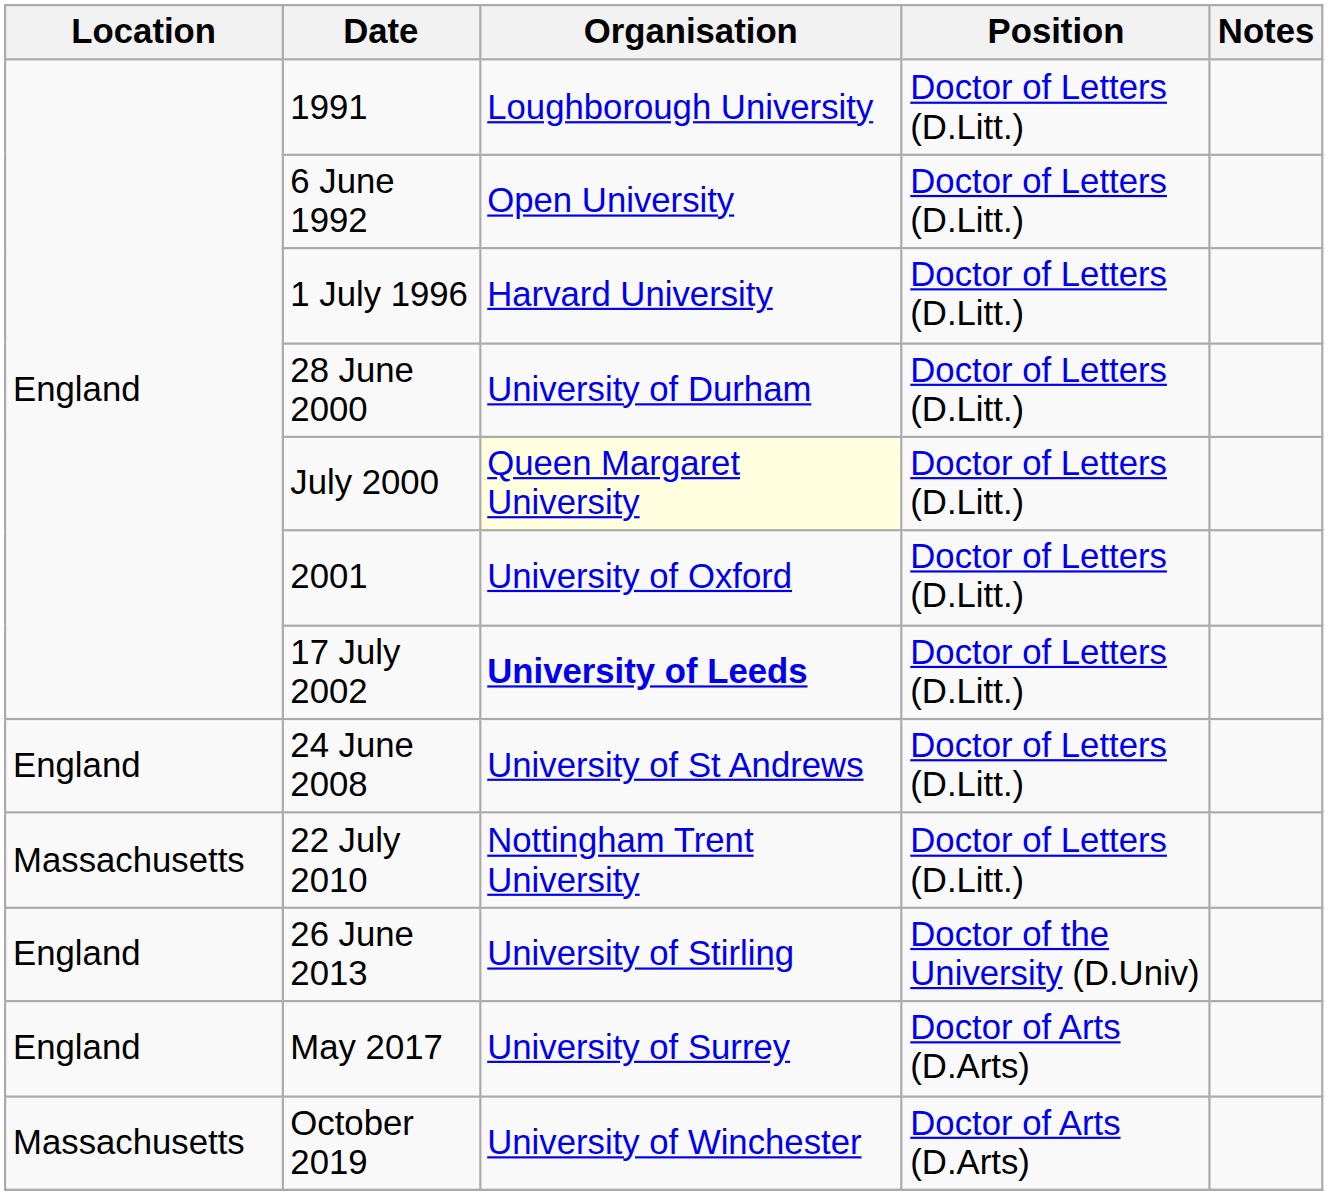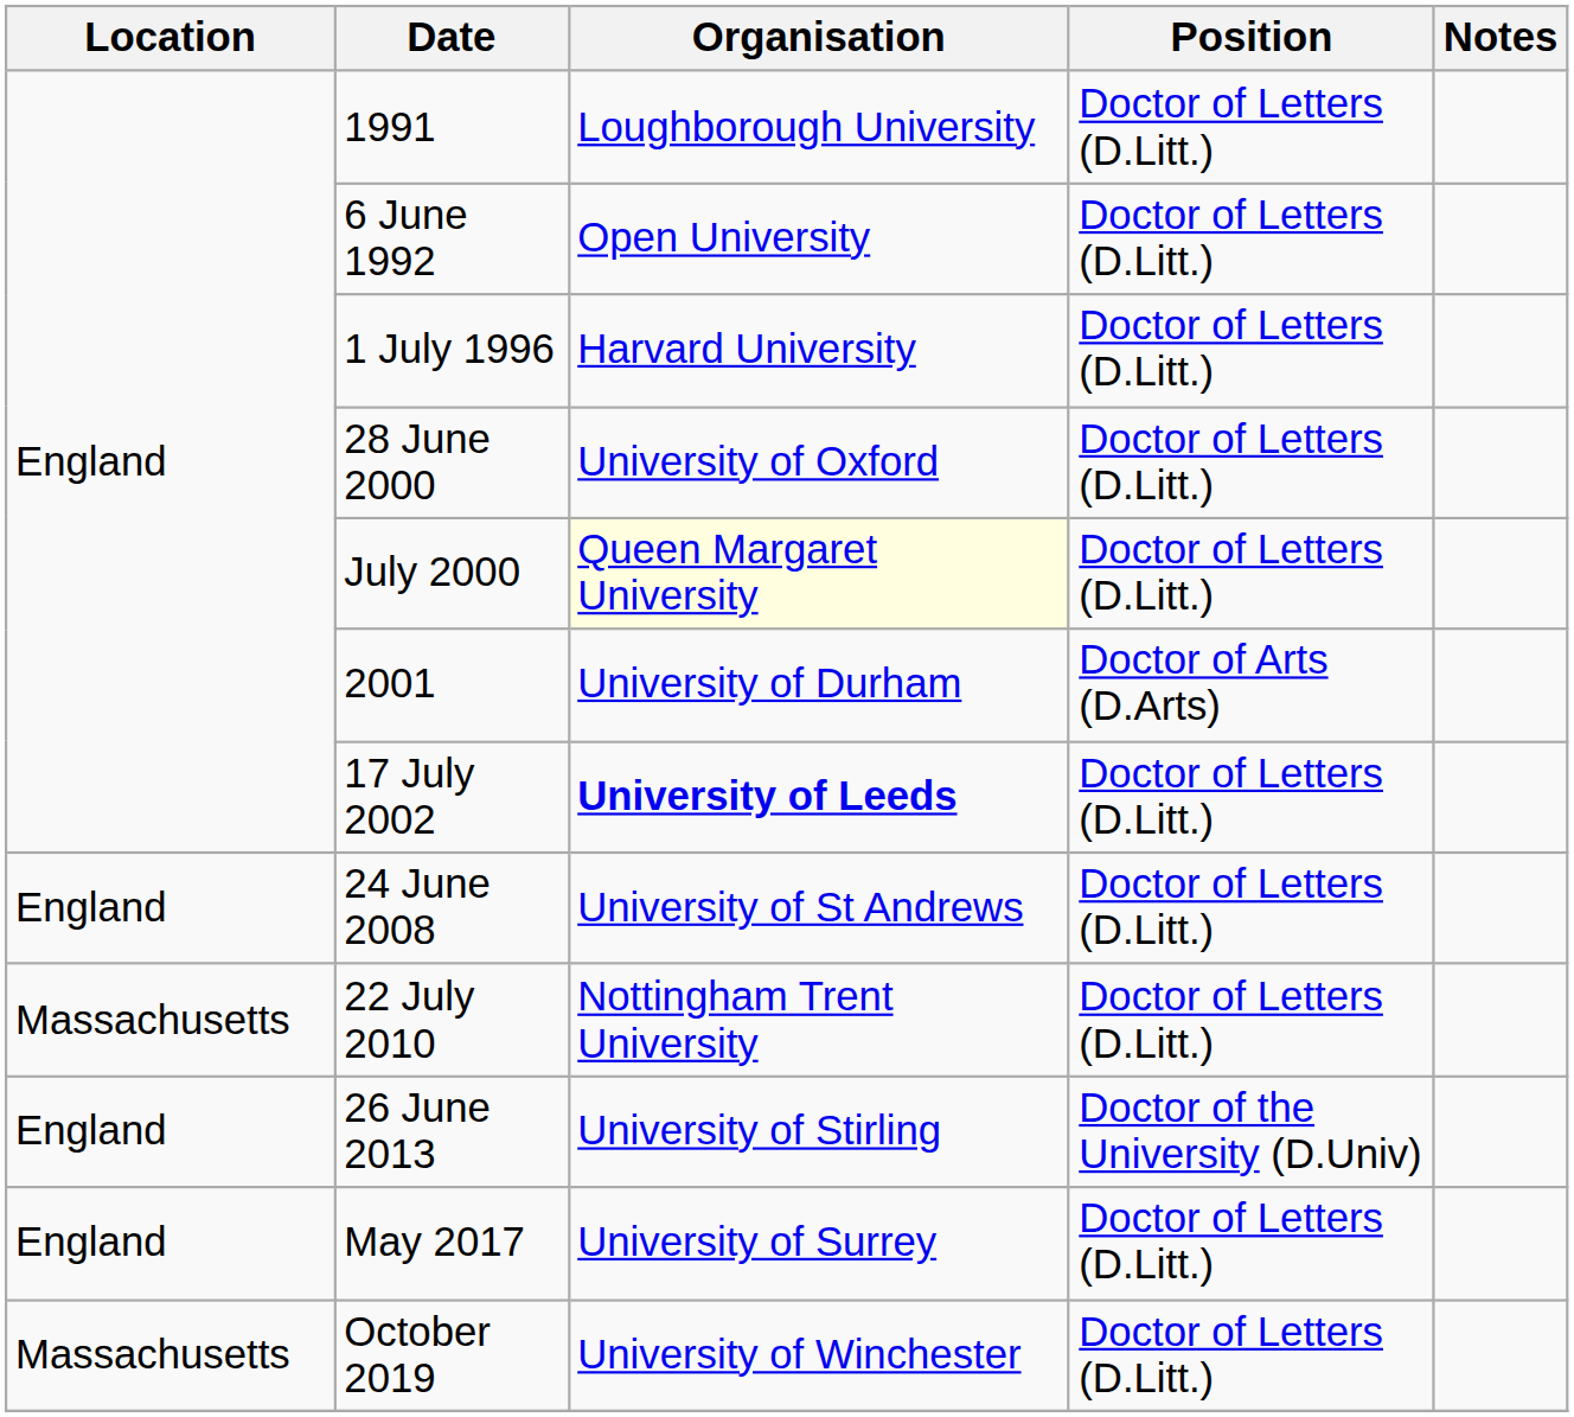28 June 2000 | Organisation: University of Durham -> University of Oxford
2001 | Organisation: University of Oxford -> University of Durham
2001 | Position: Doctor of Letters (D.Litt.) -> Doctor of Arts (D.Arts)
May 2017 | Position: Doctor of Arts (D.Arts) -> Doctor of Letters (D.Litt.)
October 2019 | Position: Doctor of Arts (D.Arts) -> Doctor of Letters (D.Litt.)
